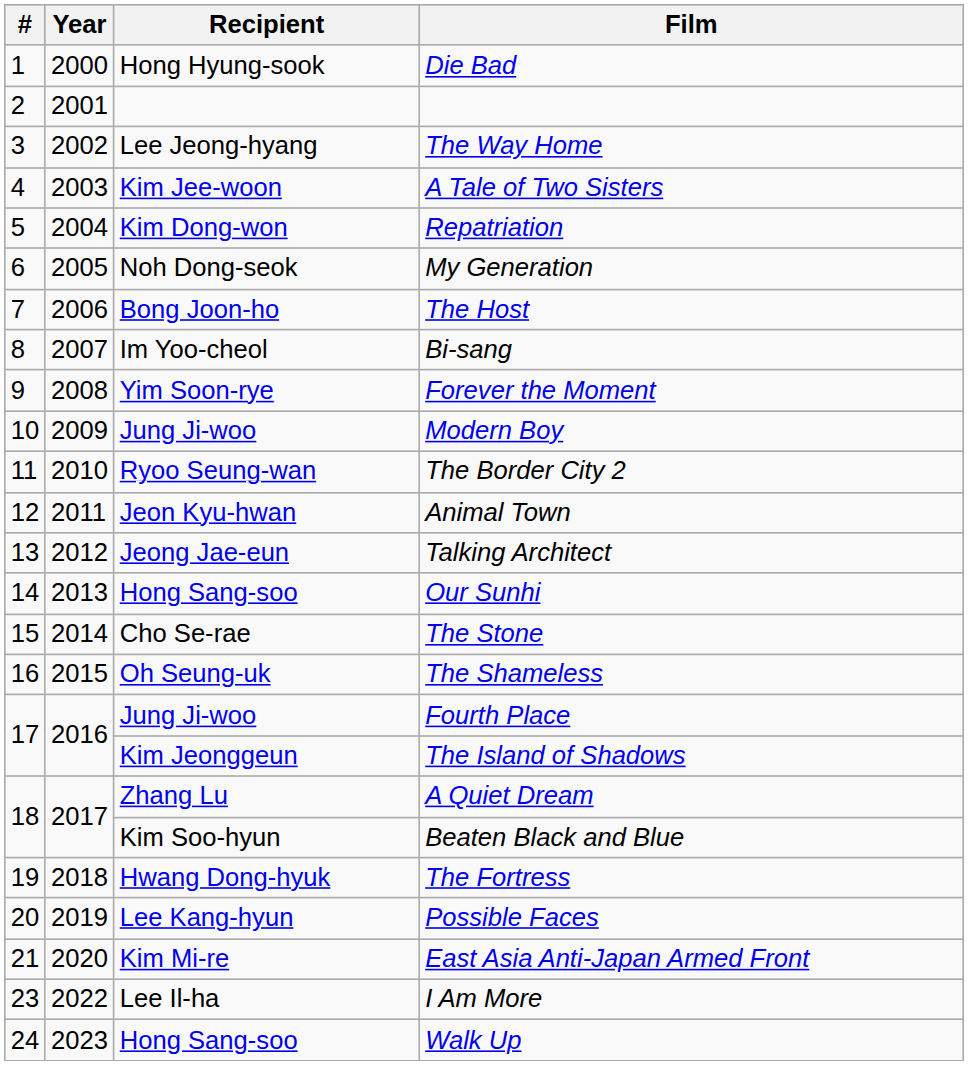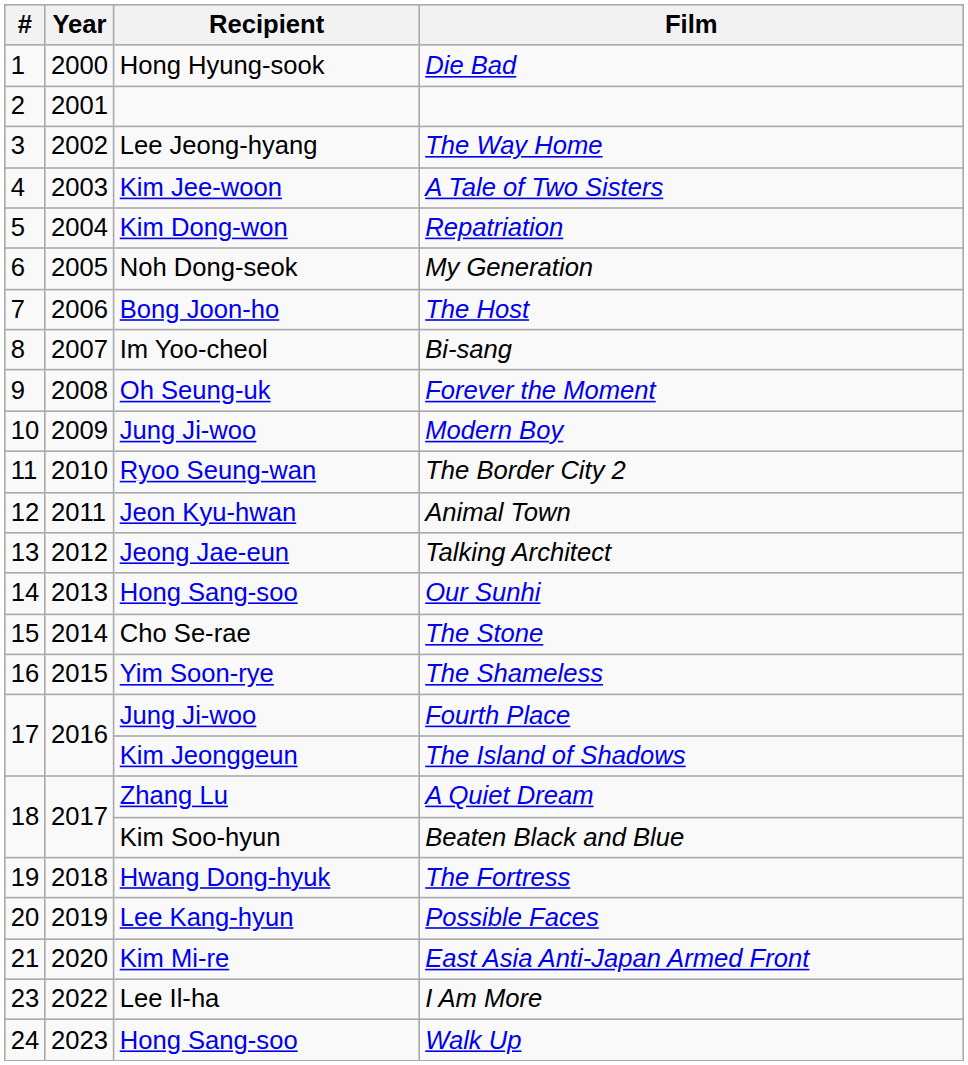Forever the Moment | Recipient: Yim Soon-rye -> Oh Seung-uk
The Shameless | Recipient: Oh Seung-uk -> Yim Soon-rye
